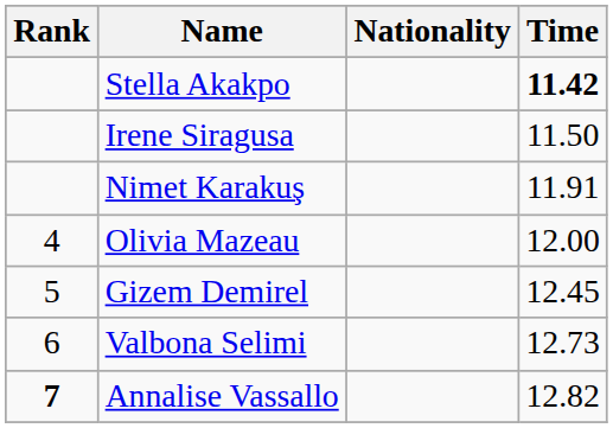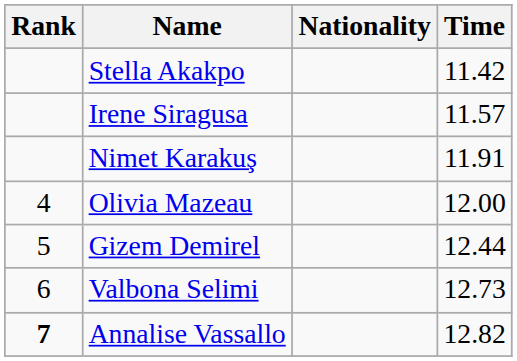Stella Akakpo | Time: bold -> normal
Irene Siragusa | Time: 11.50 -> 11.57
Gizem Demirel | Time: 12.45 -> 12.44
